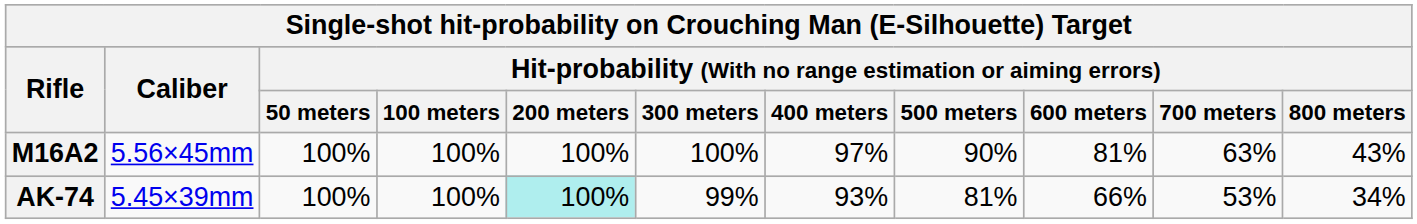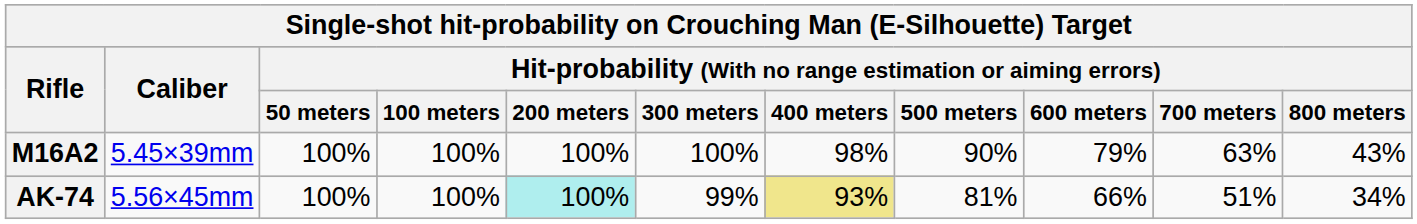M16A2 | Caliber: 5.56×45mm -> 5.45×39mm
M16A2 | column 7: 97% -> 98%
M16A2 | column 9: 81% -> 79%
AK-74 | Caliber: 5.45×39mm -> 5.56×45mm
AK-74 | column 7: no background -> khaki background
AK-74 | column 10: 53% -> 51%
